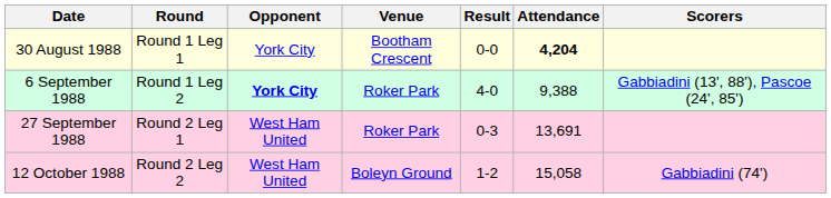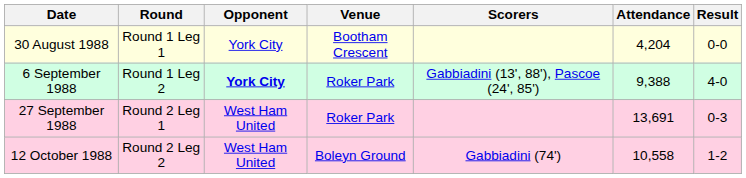columns swapped: Result <-> Scorers
30 August 1988 | Attendance: bold -> normal
12 October 1988 | Attendance: 15,058 -> 10,558
